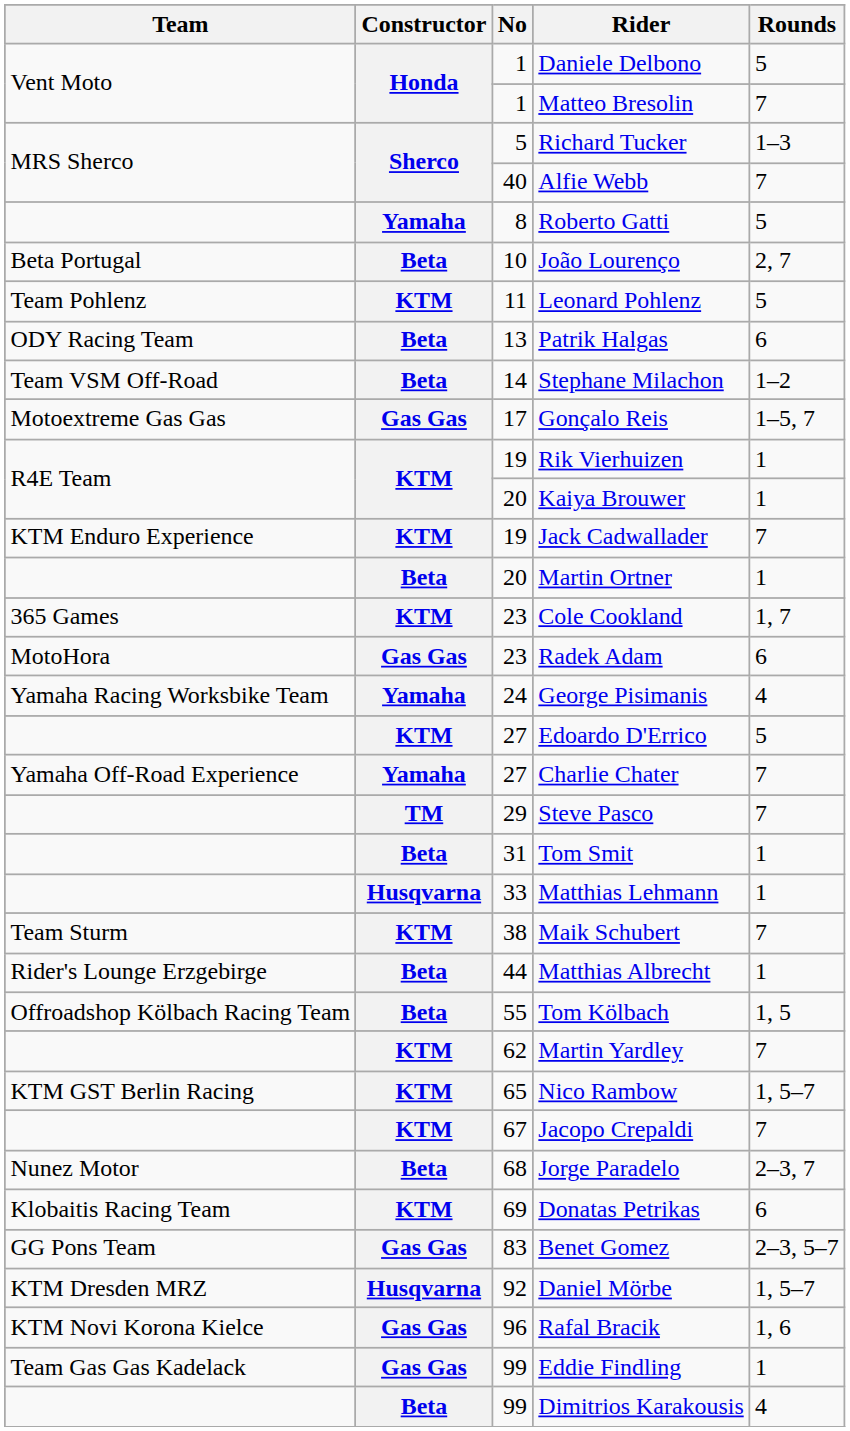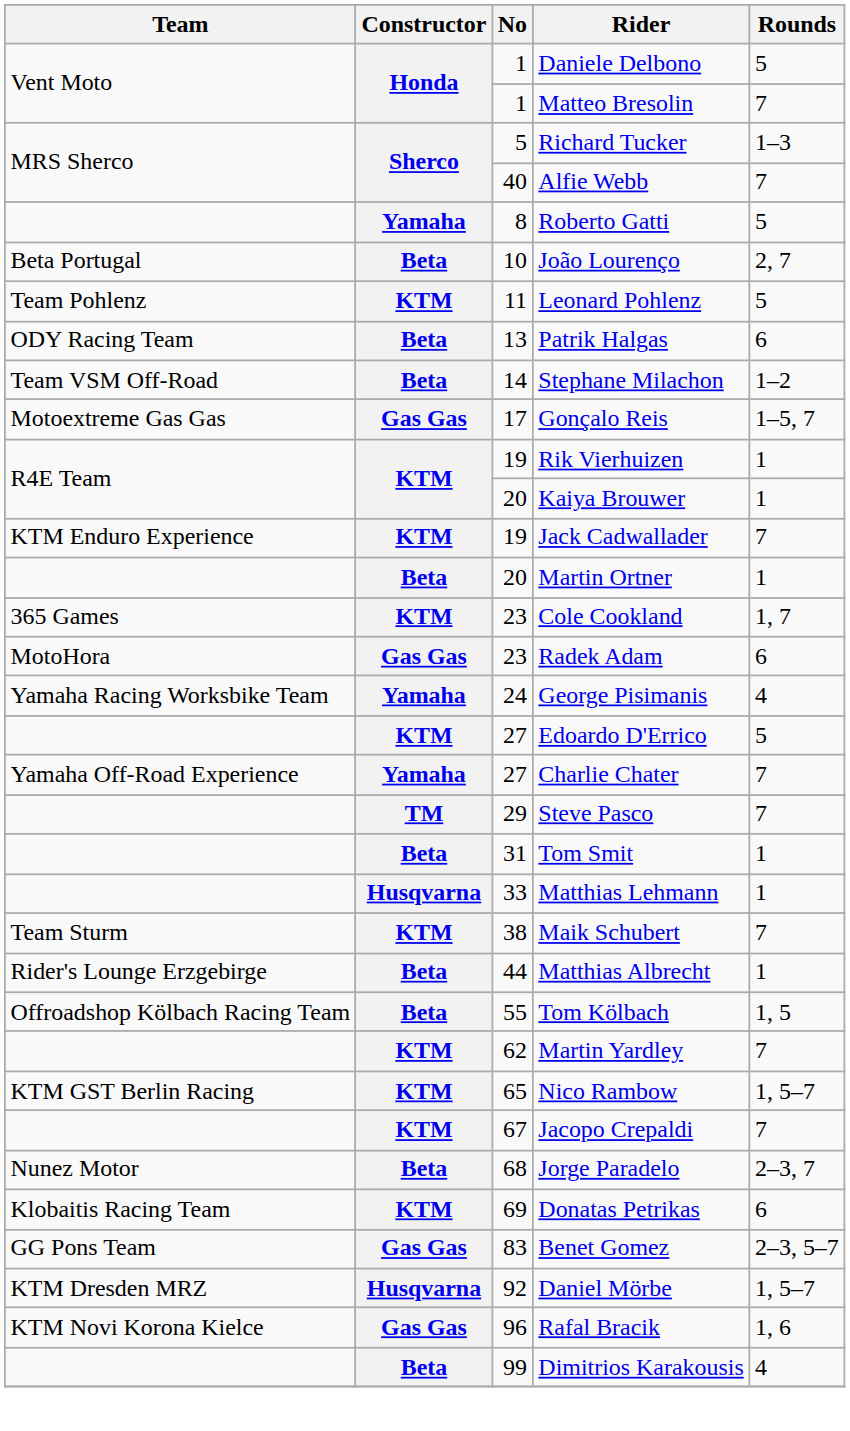- row: Team Gas Gas Kadelack | Gas Gas | 99 | Eddie Findling | 1
